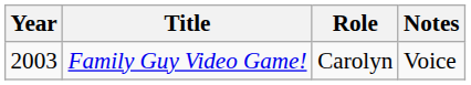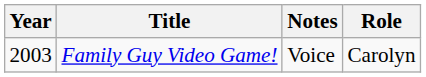columns swapped: Role <-> Notes
